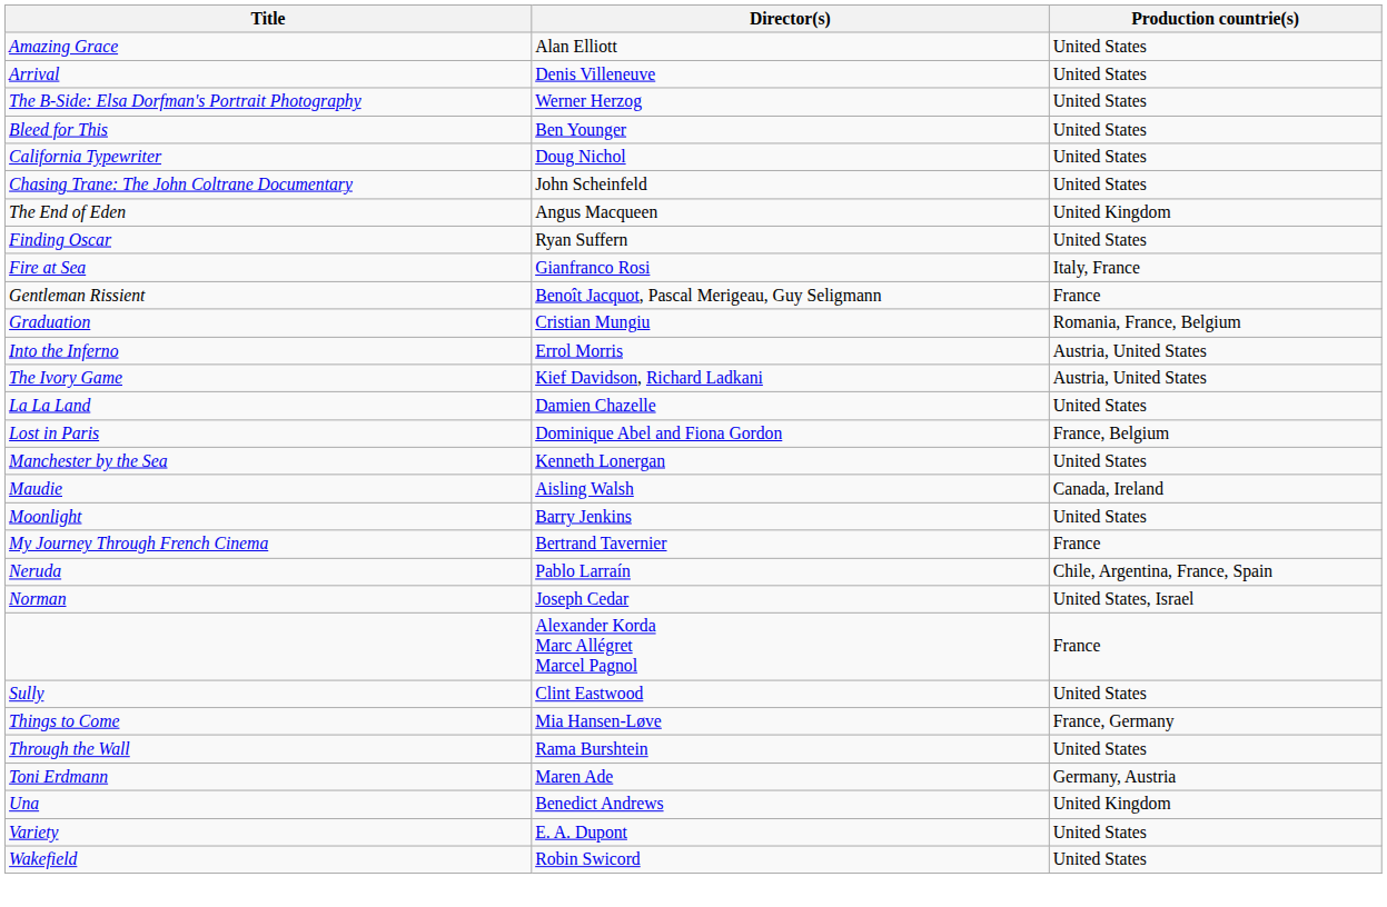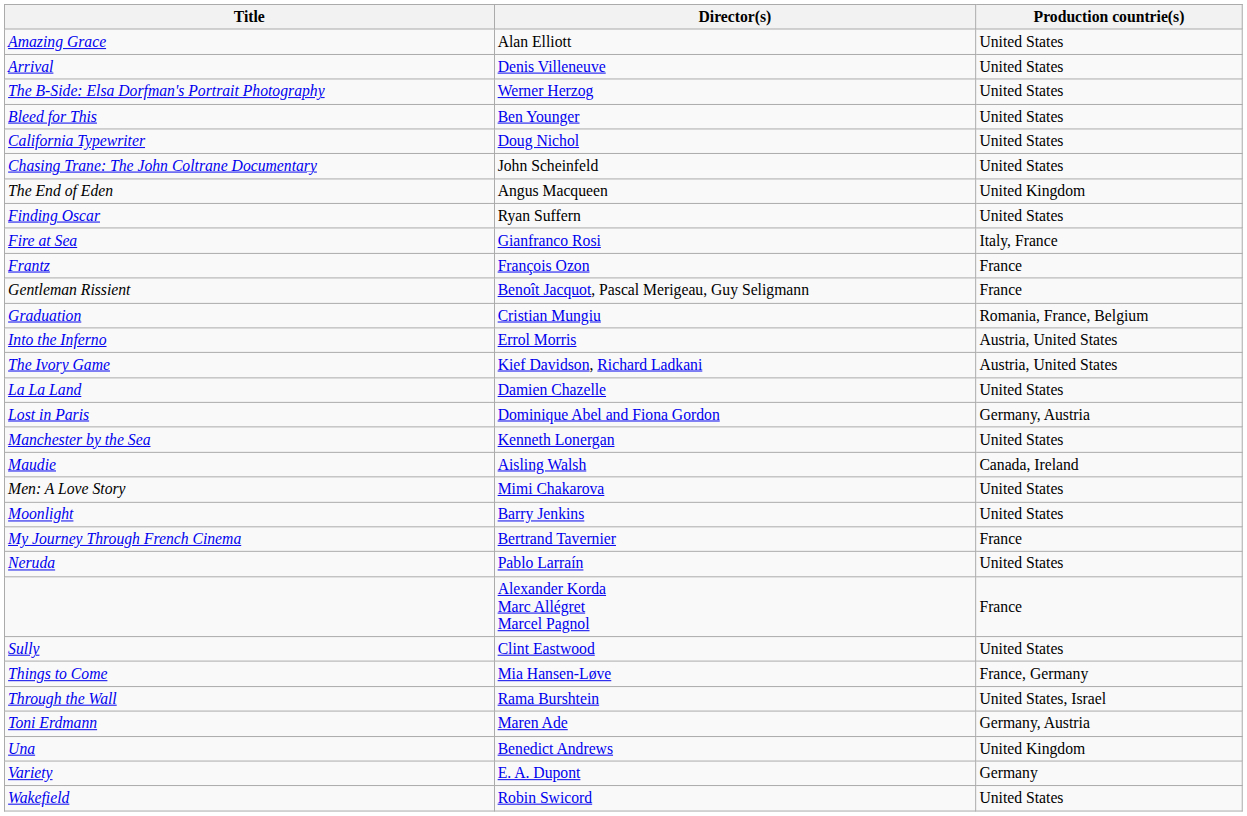+ row: Frantz | François Ozon | France
Lost in Paris | Production countrie(s): France, Belgium -> Germany, Austria
+ row: Men: A Love Story | Mimi Chakarova | United States
Neruda | Production countrie(s): Chile, Argentina, France, Spain -> United States
- row: Norman | Joseph Cedar | United States, Israel
Through the Wall | Production countrie(s): United States -> United States, Israel
Variety | Production countrie(s): United States -> Germany
